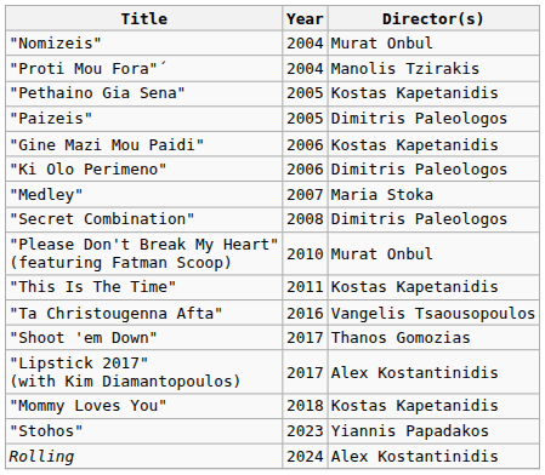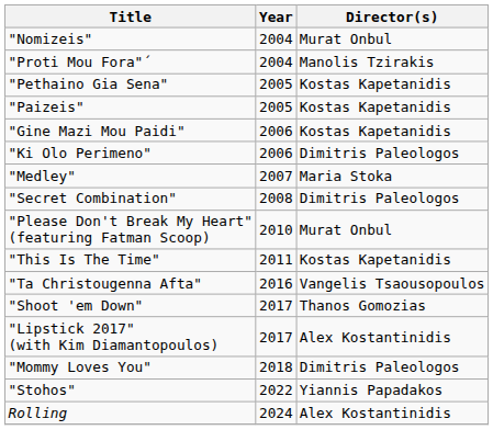"Paizeis" | Director(s): Dimitris Paleologos -> Kostas Kapetanidis
"Mommy Loves You" | Director(s): Kostas Kapetanidis -> Dimitris Paleologos
"Stohos" | Year: 2023 -> 2022
